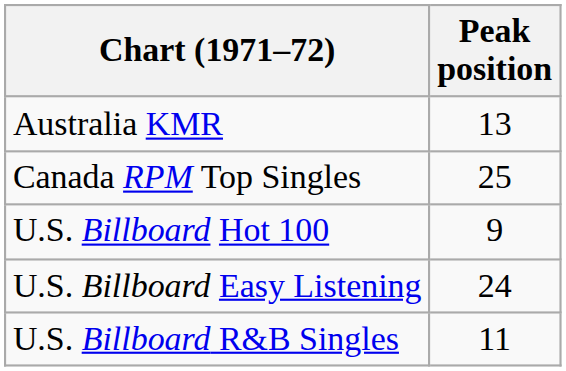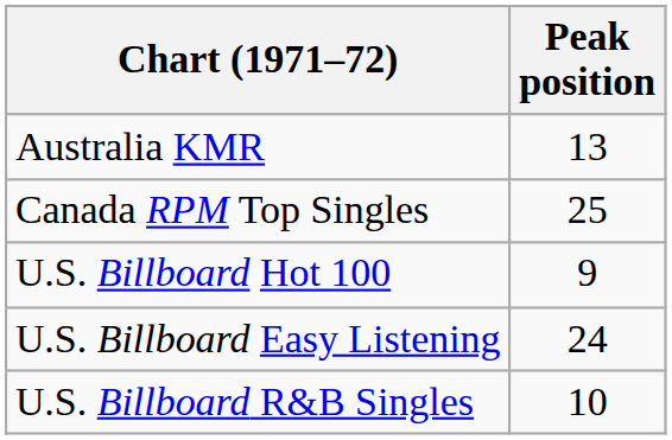U.S. Billboard R&B Singles | Peak position: 11 -> 10
